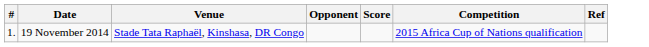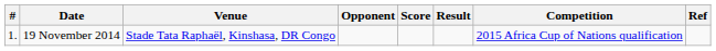+ column: Result
